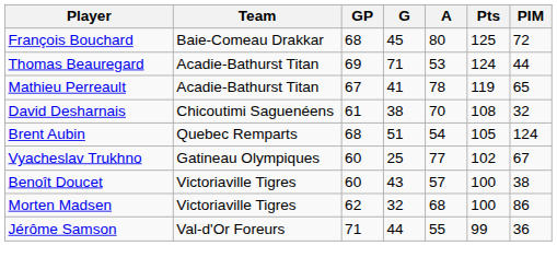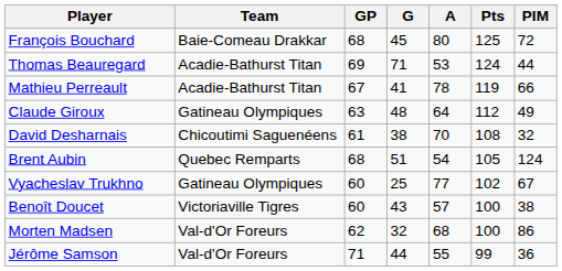Mathieu Perreault | PIM: 65 -> 66
+ row: Claude Giroux | Gatineau Olympiques | 63 | 48 | 64 | 112 | 49
Morten Madsen | Team: Victoriaville Tigres -> Val-d'Or Foreurs
